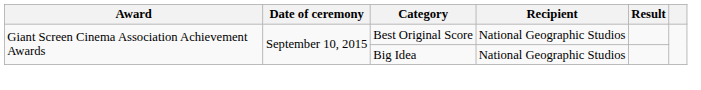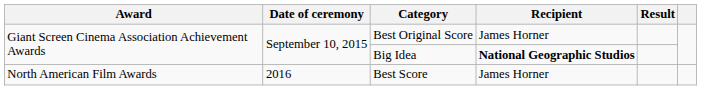Best Original Score | Recipient: National Geographic Studios -> James Horner
Big Idea | Recipient: normal -> bold
+ row: North American Film Awards | 2016 | Best Score | James Horner
